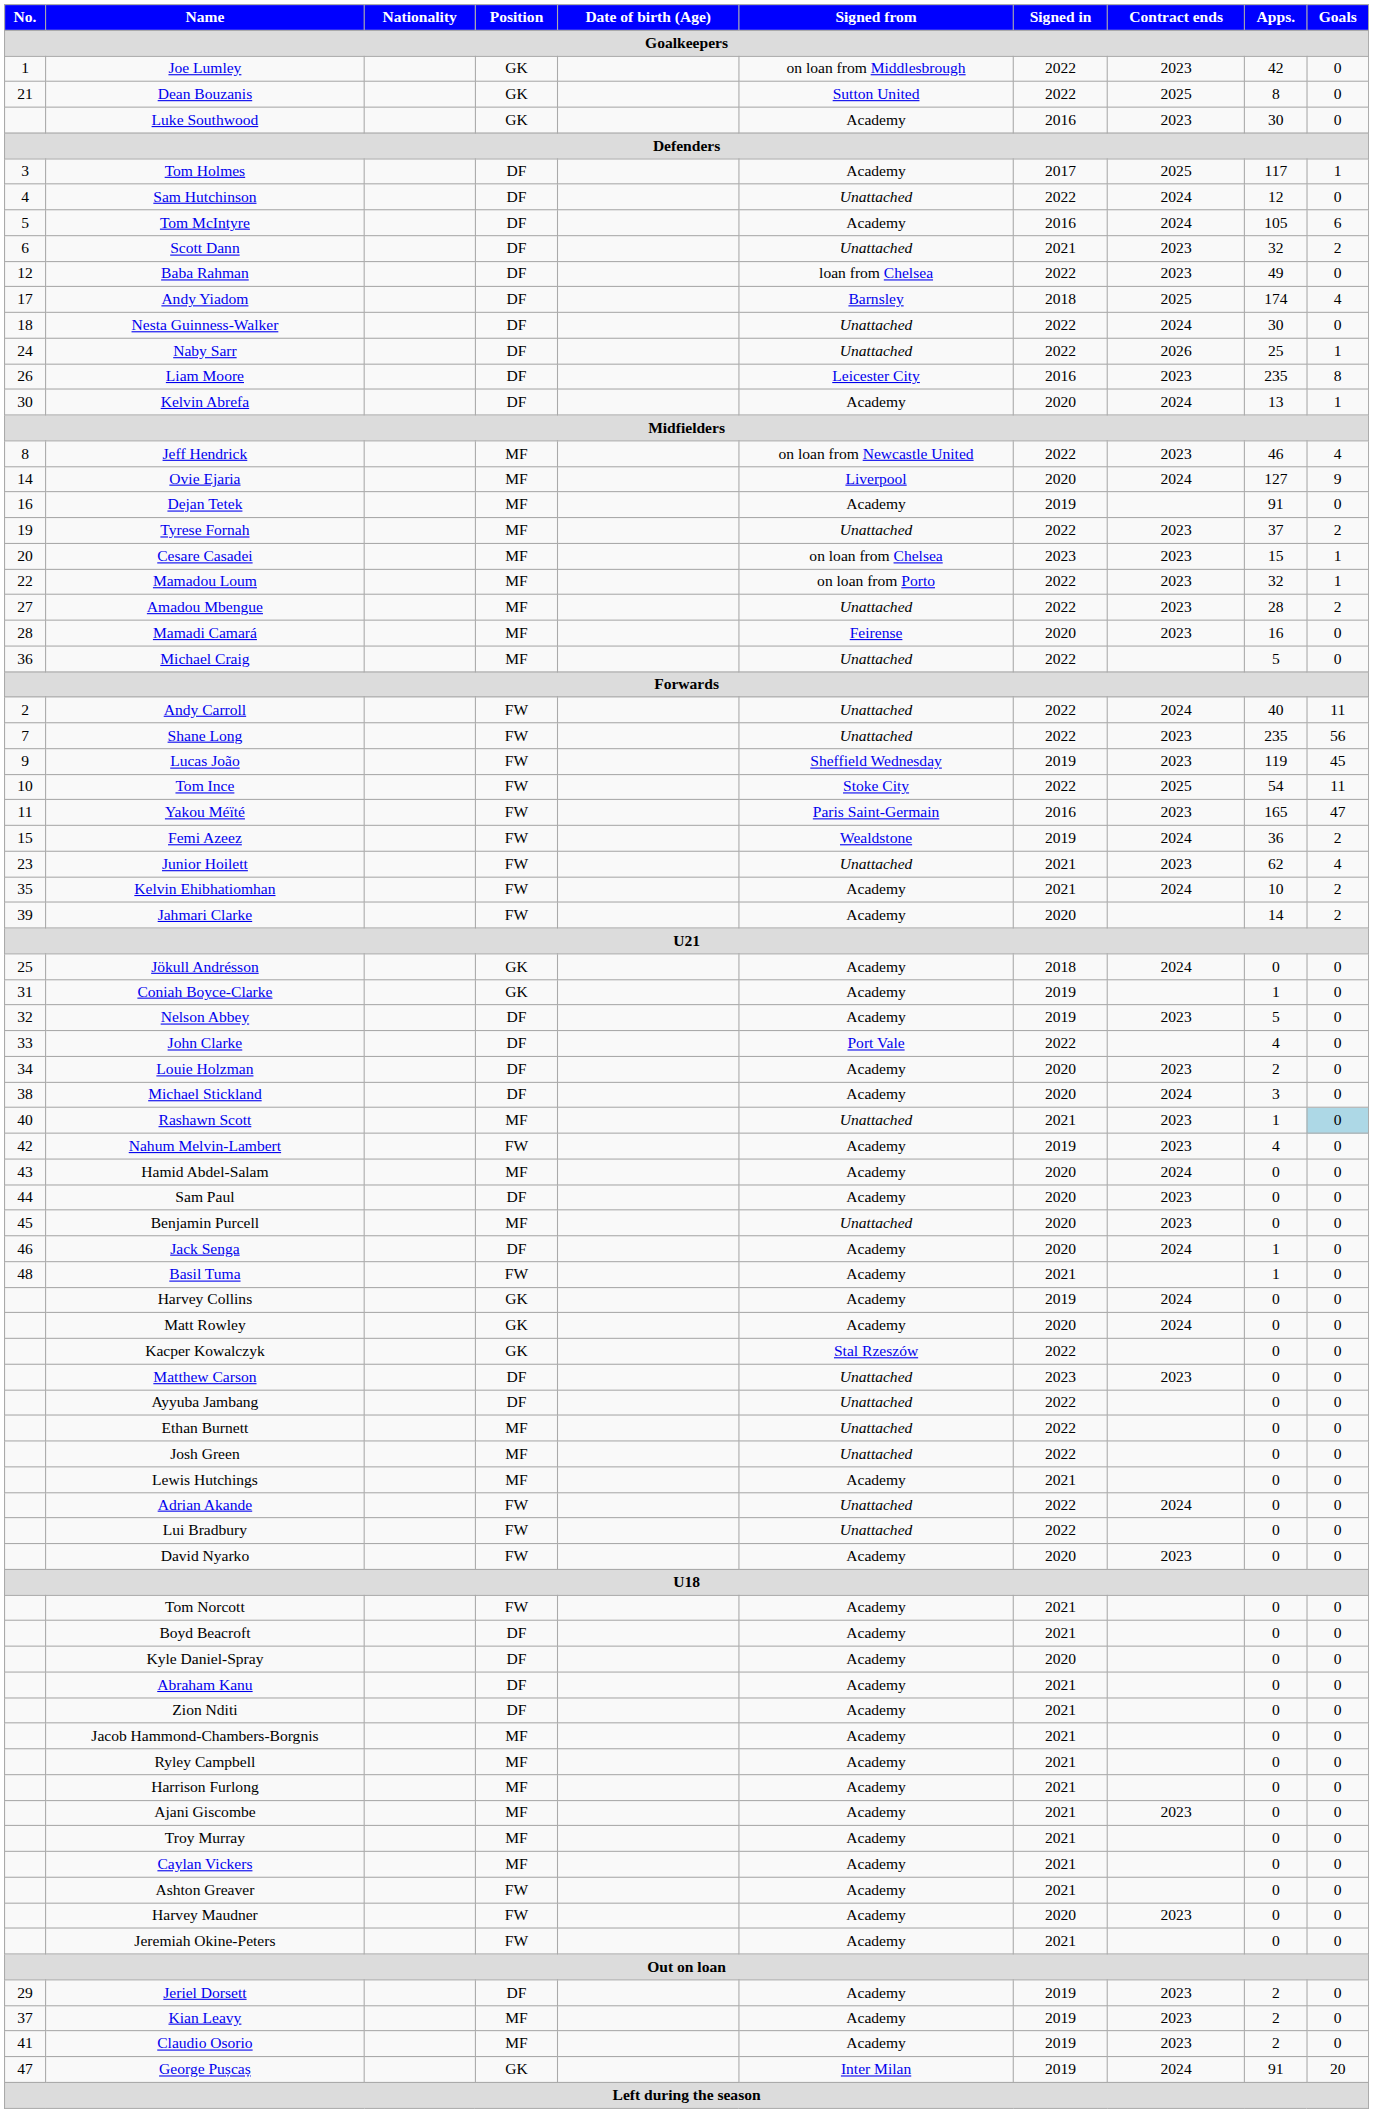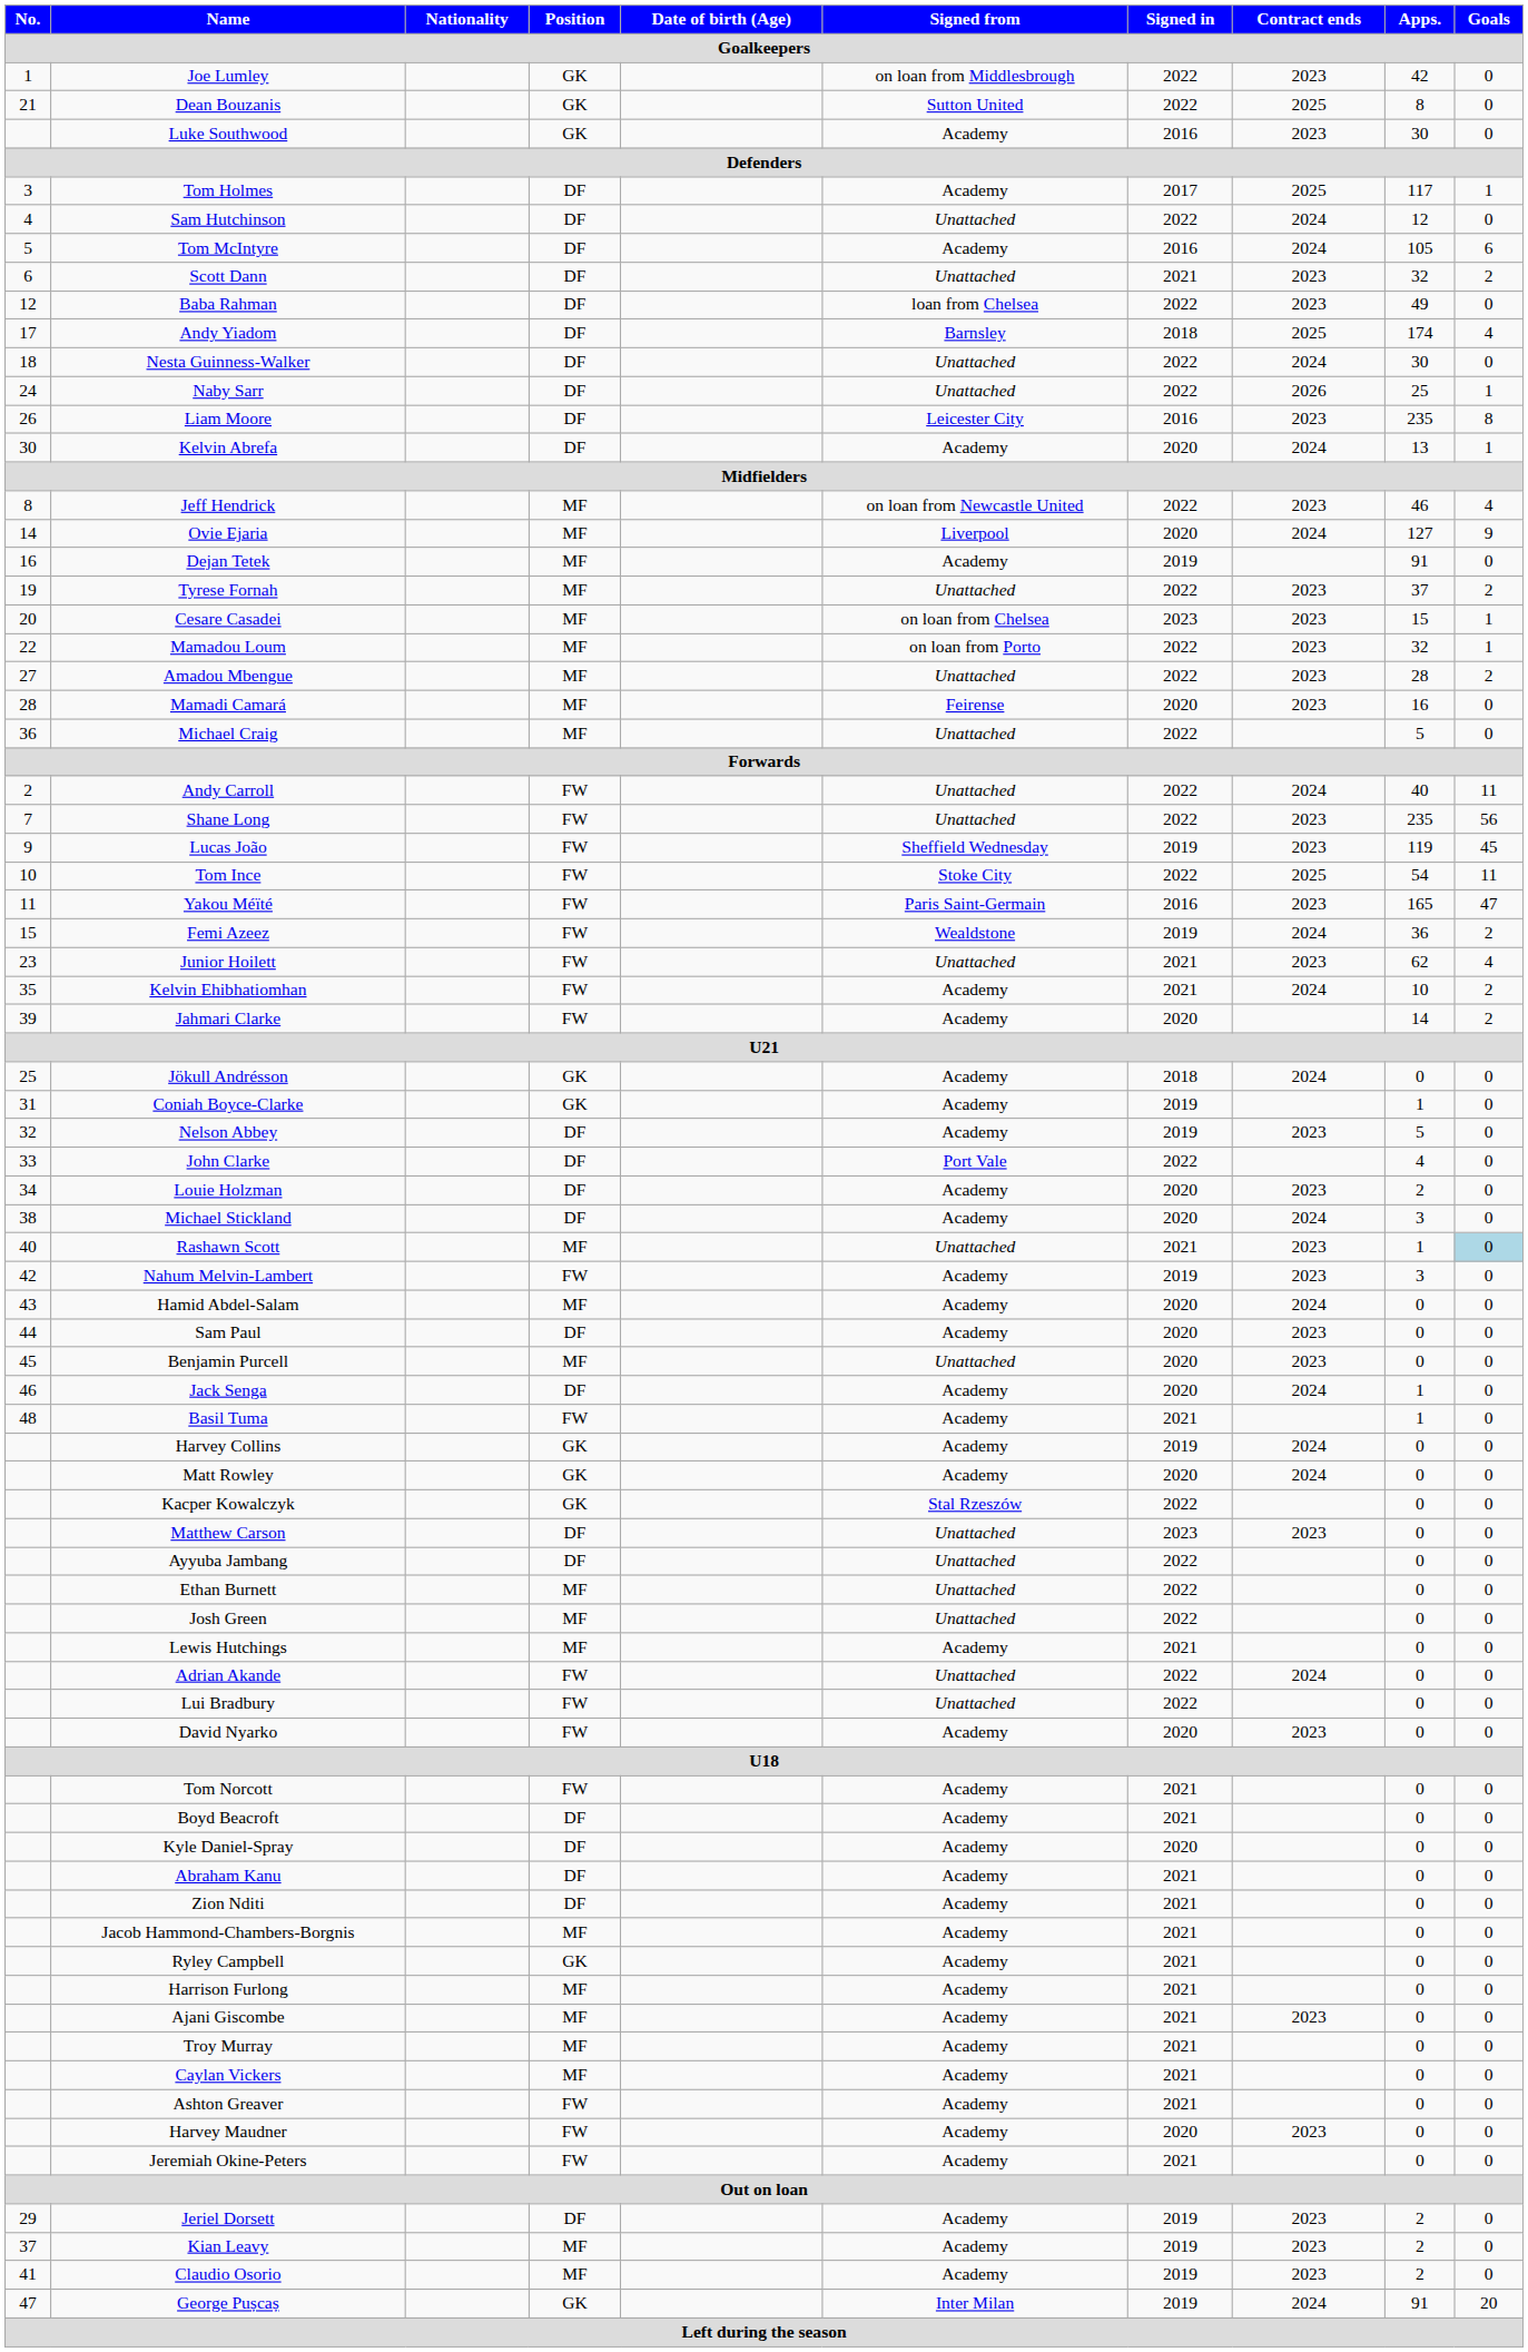Nahum Melvin-Lambert | Apps.: 4 -> 3
Ryley Campbell | Position: MF -> GK
